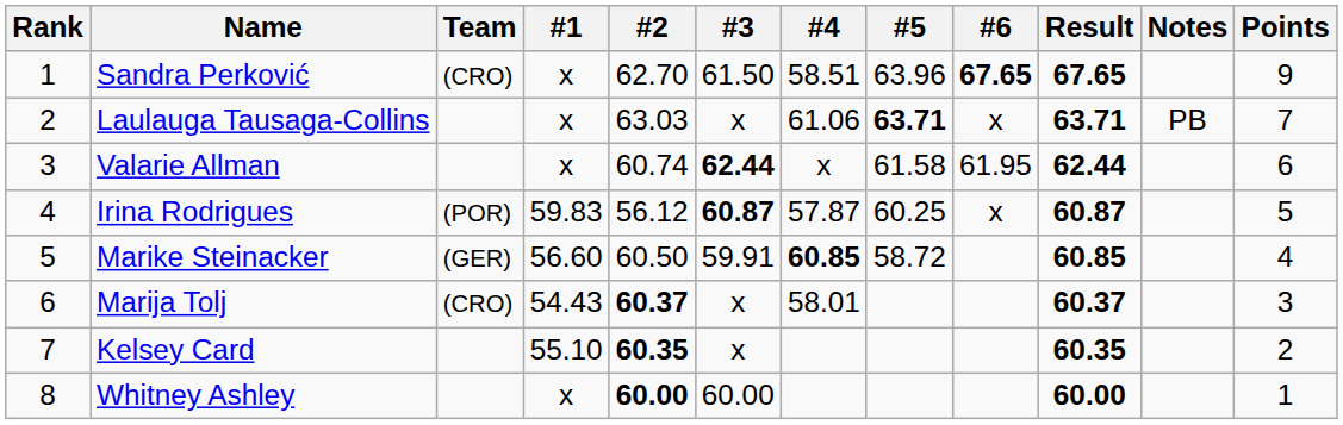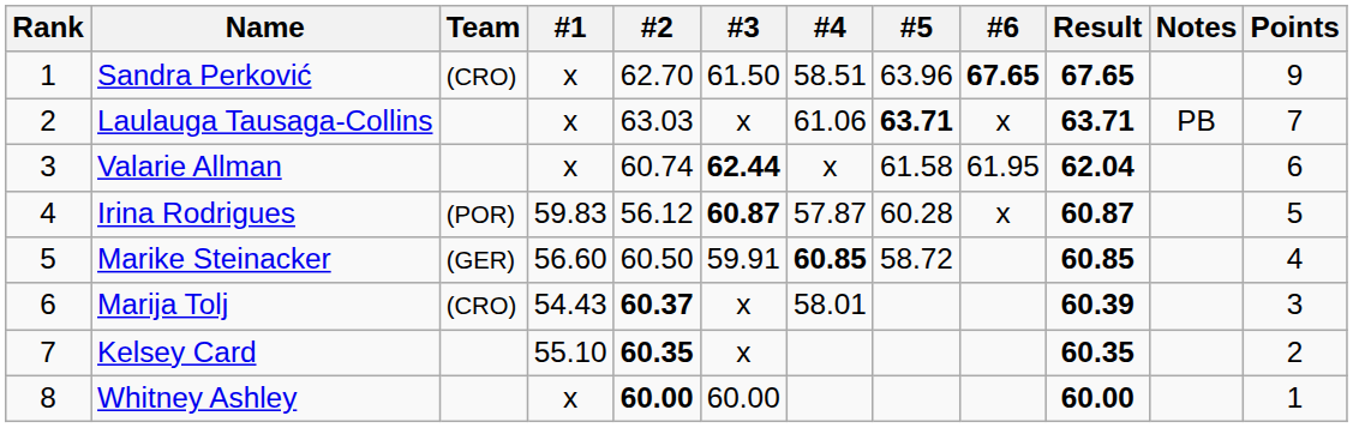Valarie Allman | Result: 62.44 -> 62.04
Irina Rodrigues | #5: 60.25 -> 60.28
Marija Tolj | Result: 60.37 -> 60.39
